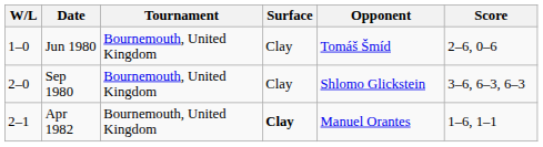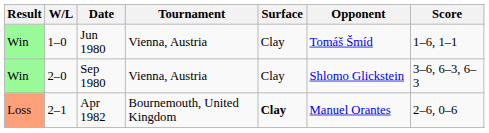+ column: Result | Win | Win | Loss
Jun 1980 | Tournament: Bournemouth, United Kingdom -> Vienna, Austria
Jun 1980 | Score: 2–6, 0–6 -> 1–6, 1–1
Sep 1980 | Tournament: Bournemouth, United Kingdom -> Vienna, Austria
Apr 1982 | Score: 1–6, 1–1 -> 2–6, 0–6
